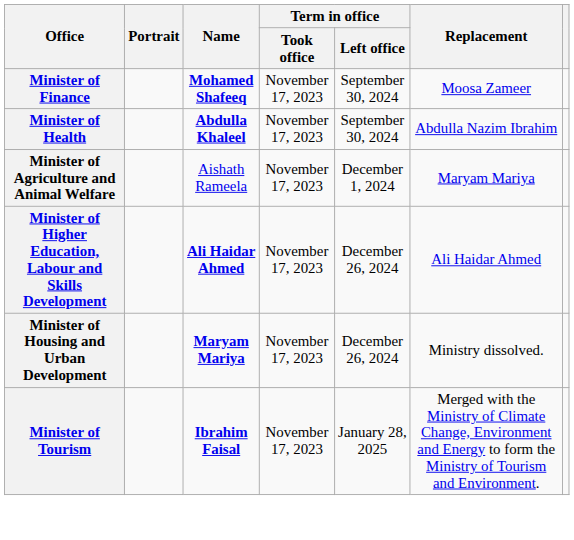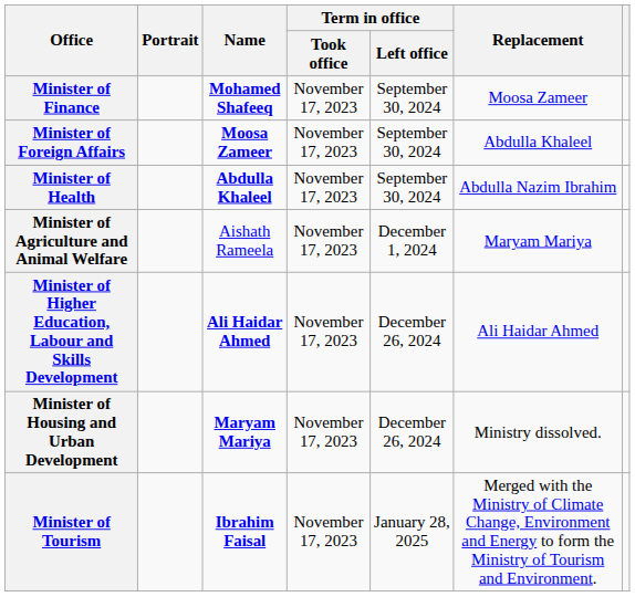+ row: Minister of Foreign Affairs | Moosa Zameer | November 17, 2023 | September 30, 2024 | Abdulla Khaleel
